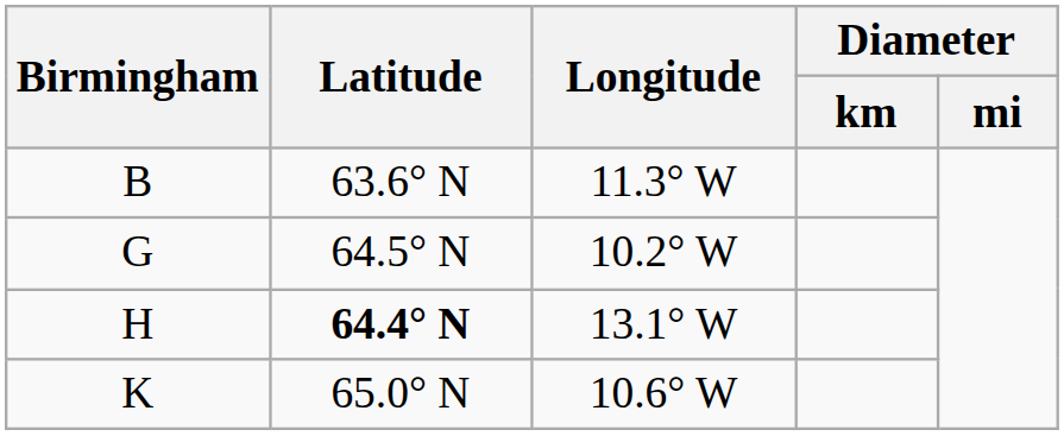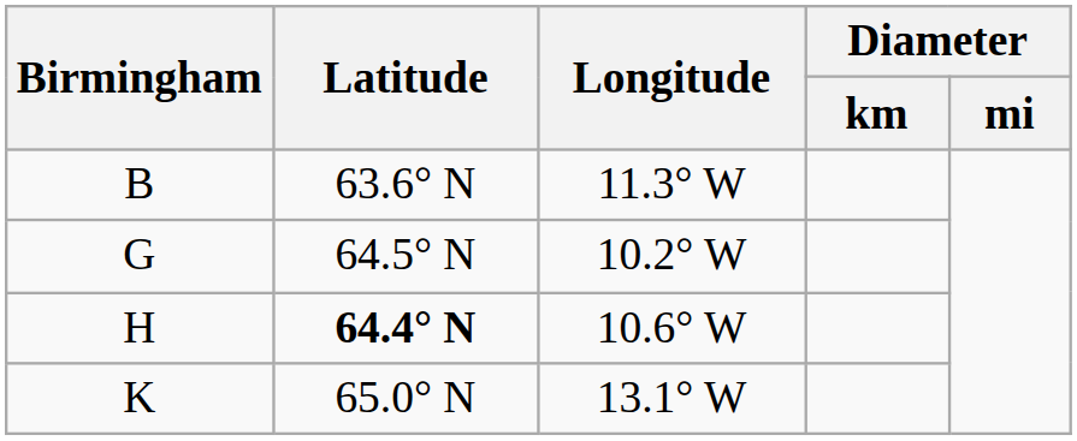H | Longitude: 13.1° W -> 10.6° W
K | Longitude: 10.6° W -> 13.1° W
